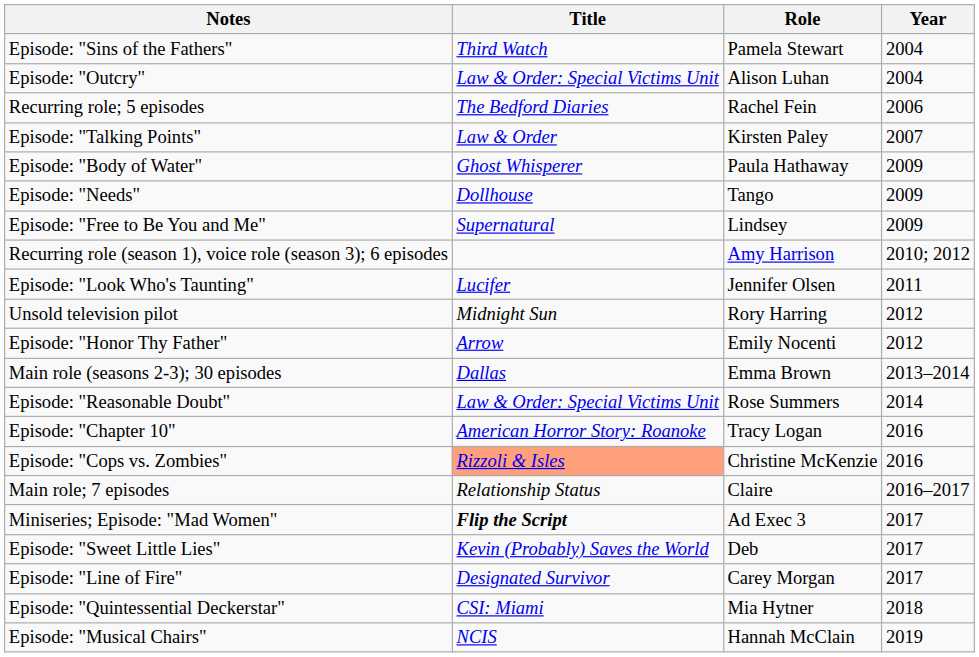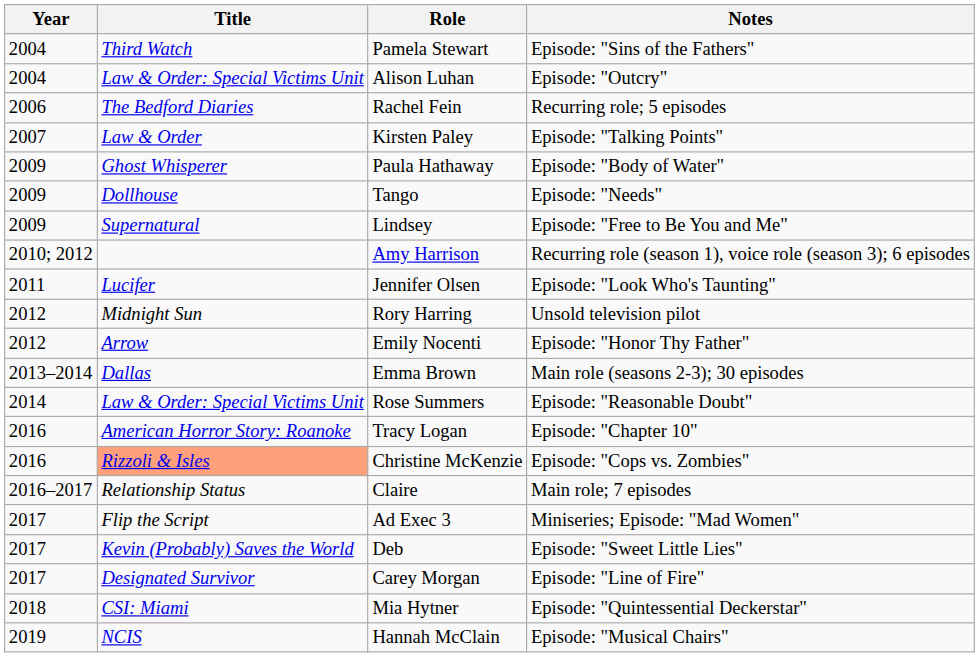columns swapped: Year <-> Notes
Ad Exec 3 | Title: bold -> normal
